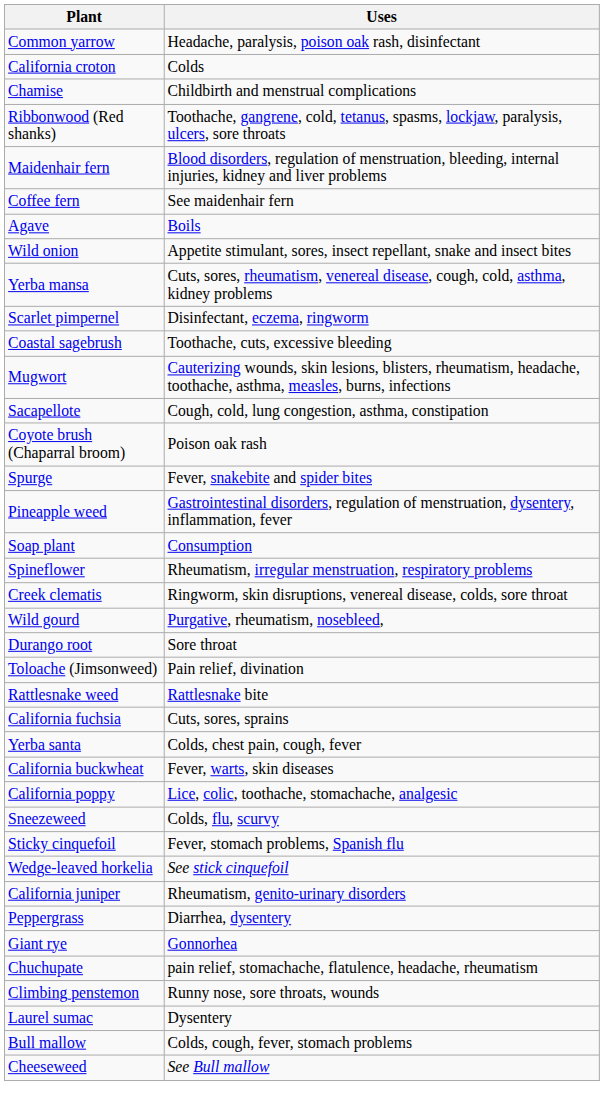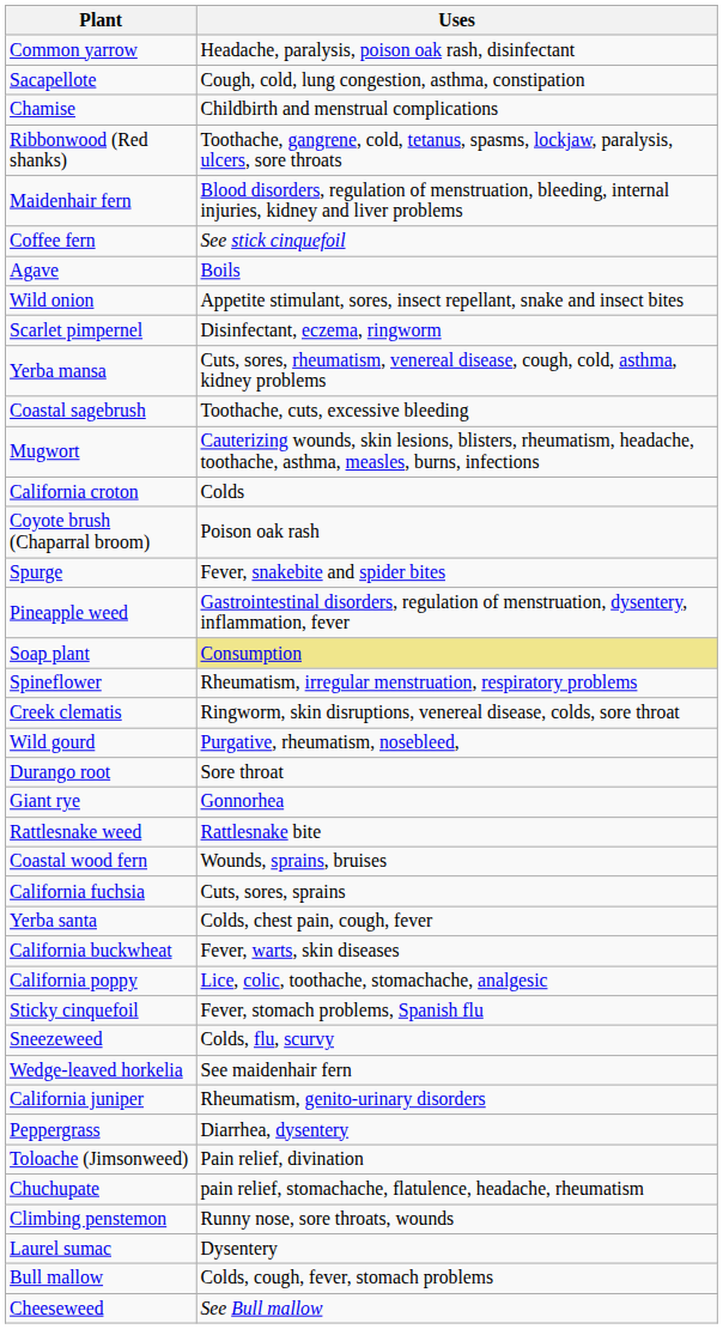rows swapped: Sacapellote <-> California croton
Coffee fern | Uses: See maidenhair fern -> See stick cinquefoil
rows swapped: Scarlet pimpernel <-> Yerba mansa
Soap plant | Uses: no background -> khaki background
rows swapped: Toloache (Jimsonweed) <-> Giant rye
+ row: Coastal wood fern | Wounds, sprains, bruises
rows swapped: Sneezeweed <-> Sticky cinquefoil
Wedge-leaved horkelia | Uses: See stick cinquefoil -> See maidenhair fern
